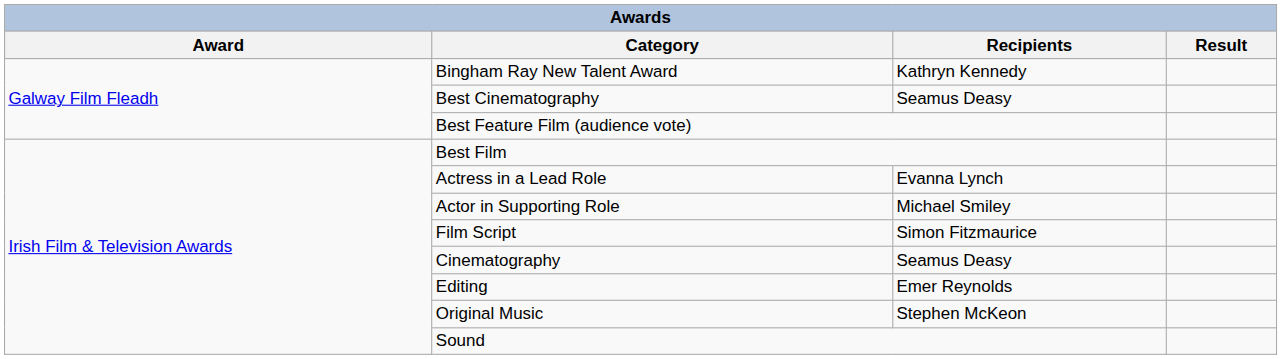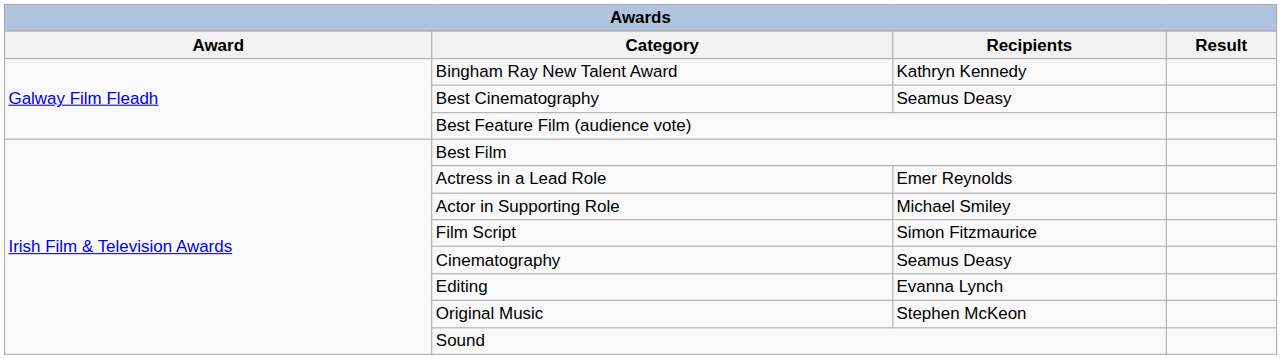Actress in a Lead Role | Recipients: Evanna Lynch -> Emer Reynolds
Editing | Recipients: Emer Reynolds -> Evanna Lynch
